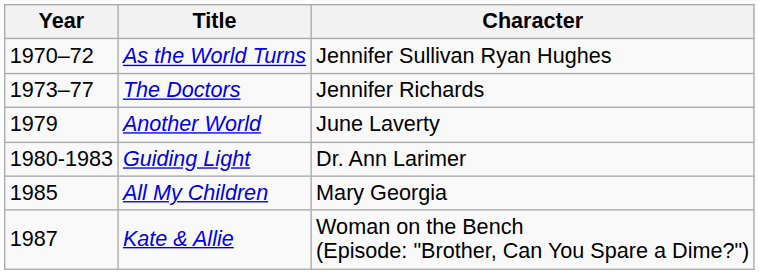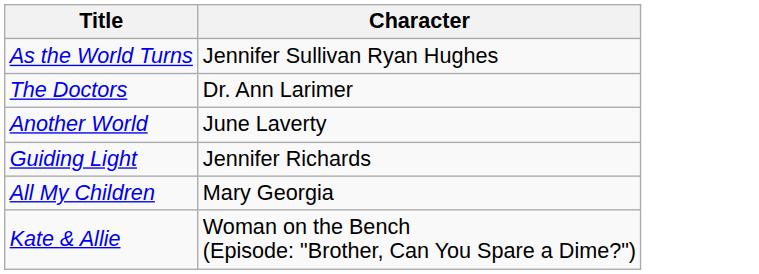- column: Year | 1970–72 | 1973–77 | 1979 | 1980-1983 | 1985 | 1987
The Doctors | Character: Jennifer Richards -> Dr. Ann Larimer
Guiding Light | Character: Dr. Ann Larimer -> Jennifer Richards
